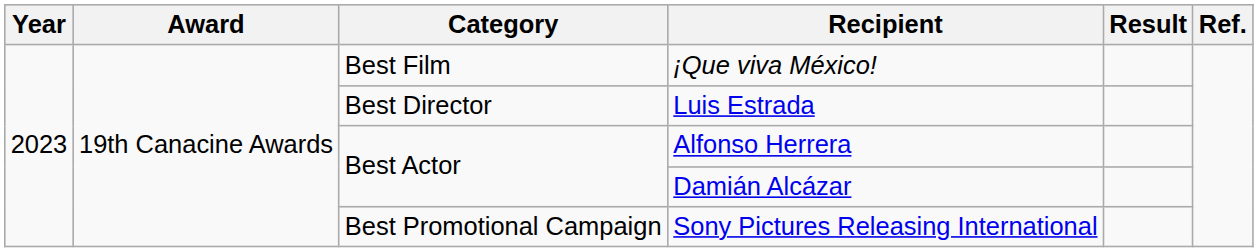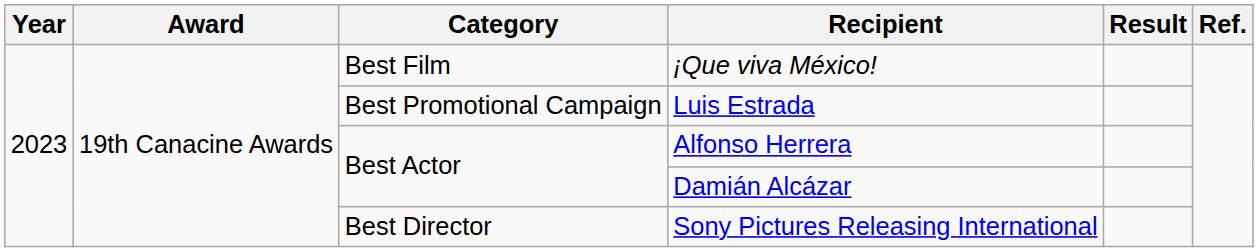Luis Estrada | Category: Best Director -> Best Promotional Campaign
Sony Pictures Releasing International | Category: Best Promotional Campaign -> Best Director
